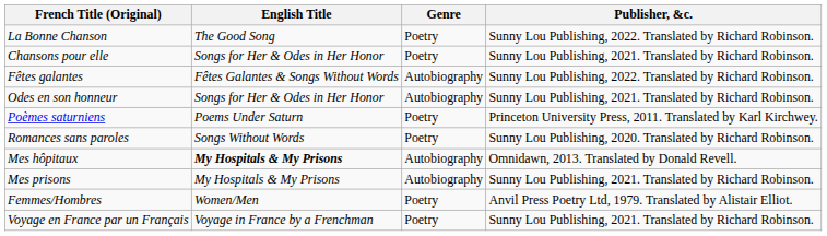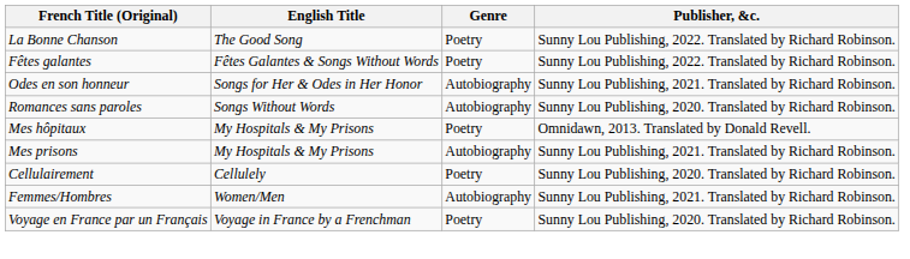- row: Chansons pour elle | Songs for Her & Odes in Her Honor | Poetry | Sunny Lou Publishing, 2021. Translated by Richard Robinson.
Fêtes galantes | Genre: Autobiography -> Poetry
- row: Poèmes saturniens | Poems Under Saturn | Poetry | Princeton University Press, 2011. Translated by Karl Kirchwey.
Romances sans paroles | Genre: Poetry -> Autobiography
Mes hôpitaux | English Title: bold -> normal
Mes hôpitaux | Genre: Autobiography -> Poetry
+ row: Cellulairement | Cellulely | Poetry | Sunny Lou Publishing, 2020. Translated by Richard Robinson.
Femmes/Hombres | Genre: Poetry -> Autobiography
Femmes/Hombres | Publisher, &c.: Anvil Press Poetry Ltd, 1979. Translated by Alistair Elliot. -> Sunny Lou Publishing, 2021. Translated by Richard Robinson.
Voyage en France par un Français | Publisher, &c.: Sunny Lou Publishing, 2021. Translated by Richard Robinson. -> Sunny Lou Publishing, 2020. Translated by Richard Robinson.
